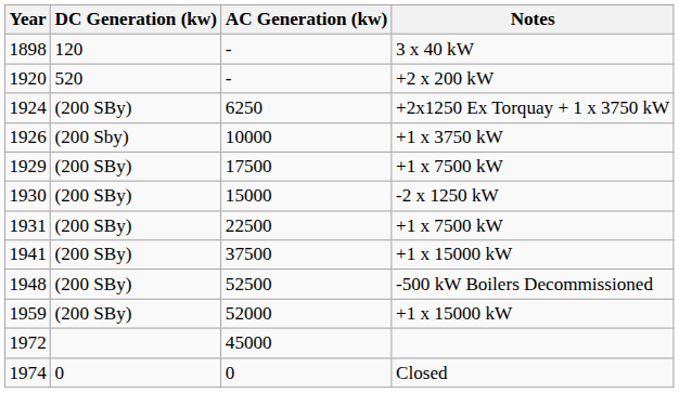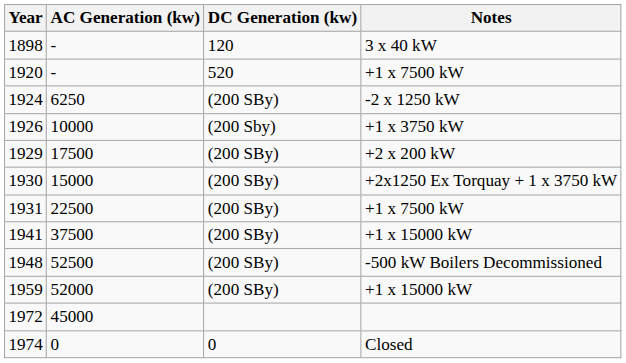columns swapped: DC Generation (kw) <-> AC Generation (kw)
1920 | Notes: +2 x 200 kW -> +1 x 7500 kW
1924 | Notes: +2x1250 Ex Torquay + 1 x 3750 kW -> -2 x 1250 kW
1929 | Notes: +1 x 7500 kW -> +2 x 200 kW
1930 | Notes: -2 x 1250 kW -> +2x1250 Ex Torquay + 1 x 3750 kW
